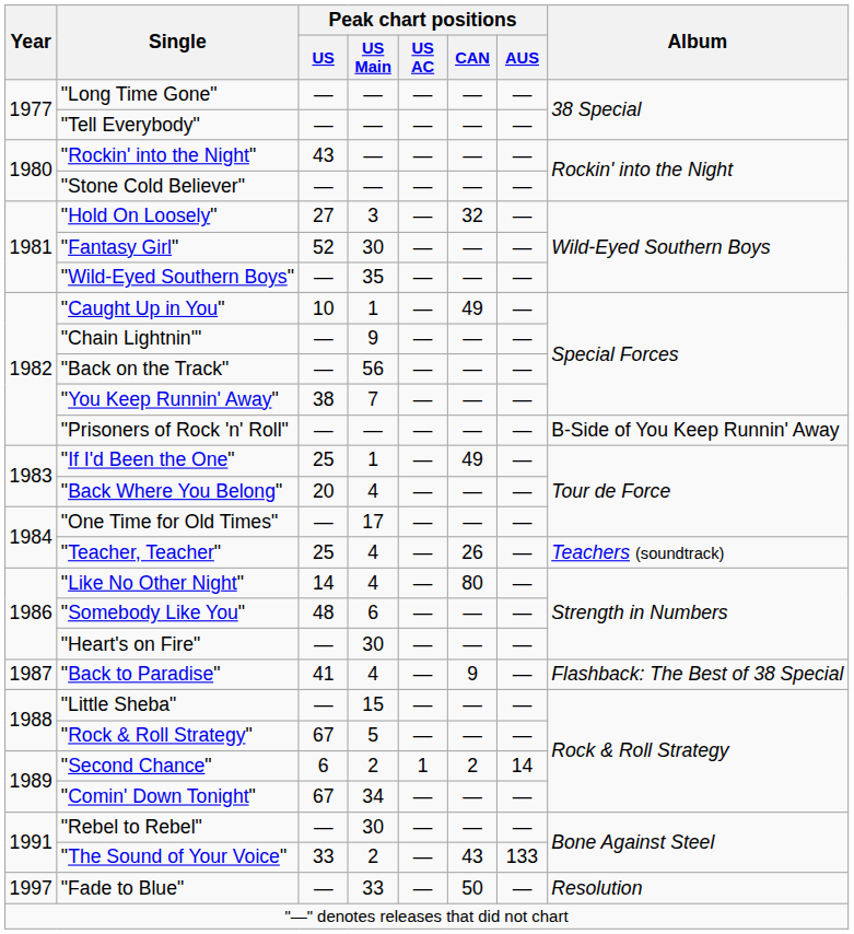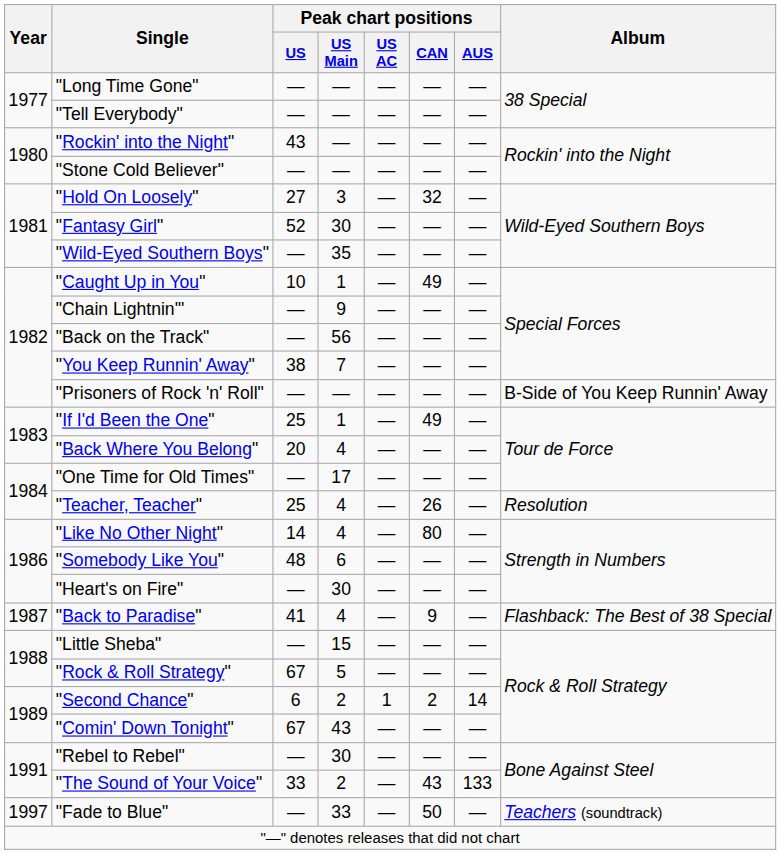"Teacher, Teacher" | Album: Teachers (soundtrack) -> Resolution
"Comin' Down Tonight" | Peak chart positions / US Main: 34 -> 43
"Fade to Blue" | Album: Resolution -> Teachers (soundtrack)
